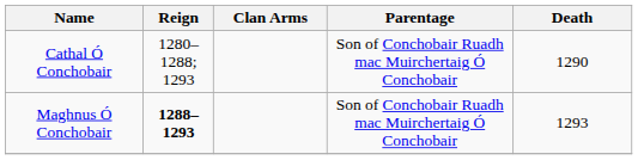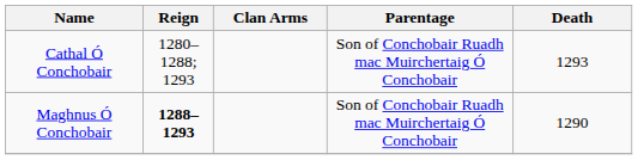Cathal Ó Conchobair | Death: 1290 -> 1293
Maghnus Ó Conchobair | Death: 1293 -> 1290
